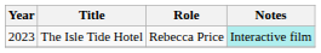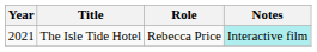The Isle Tide Hotel | Year: 2023 -> 2021
